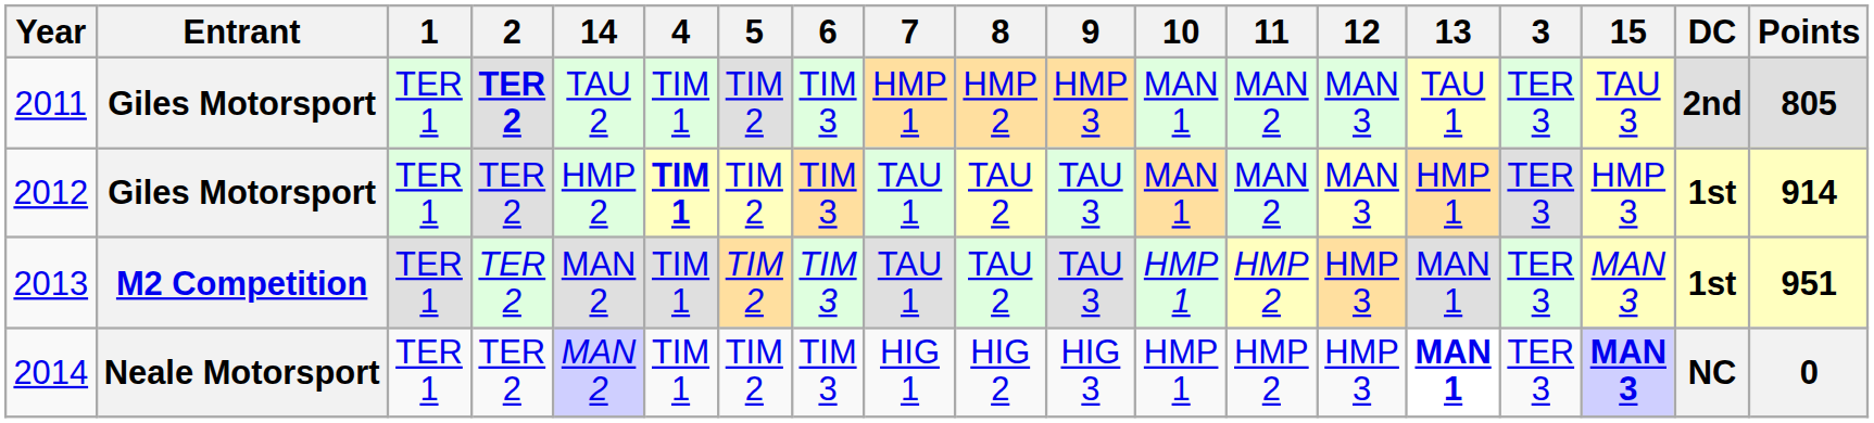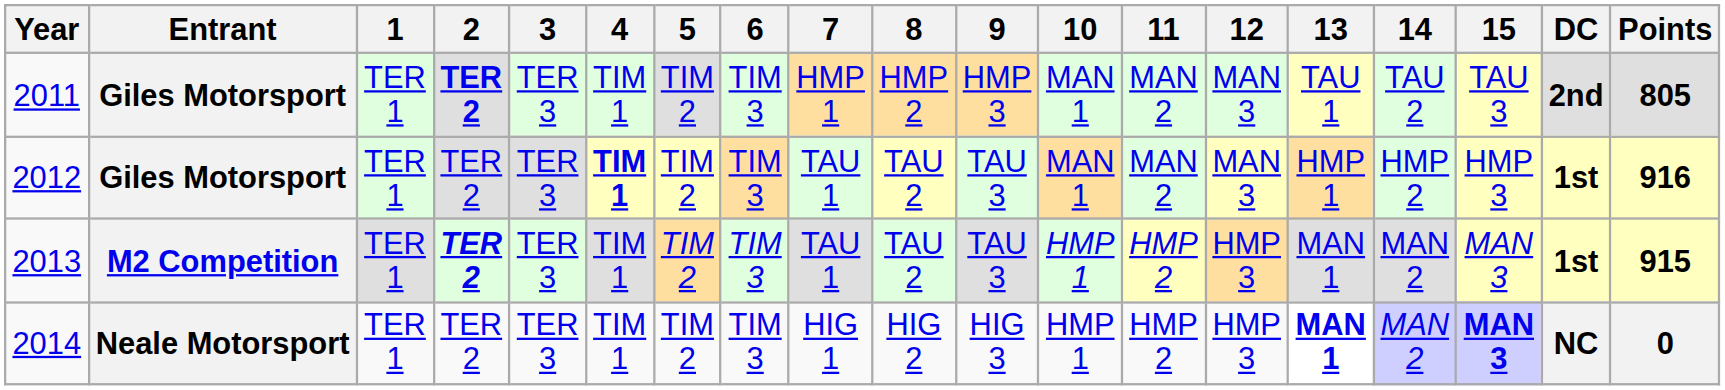columns swapped: 3 <-> 14
2012 | Points: 914 -> 916
2013 | 2: normal -> bold
2013 | Points: 951 -> 915
